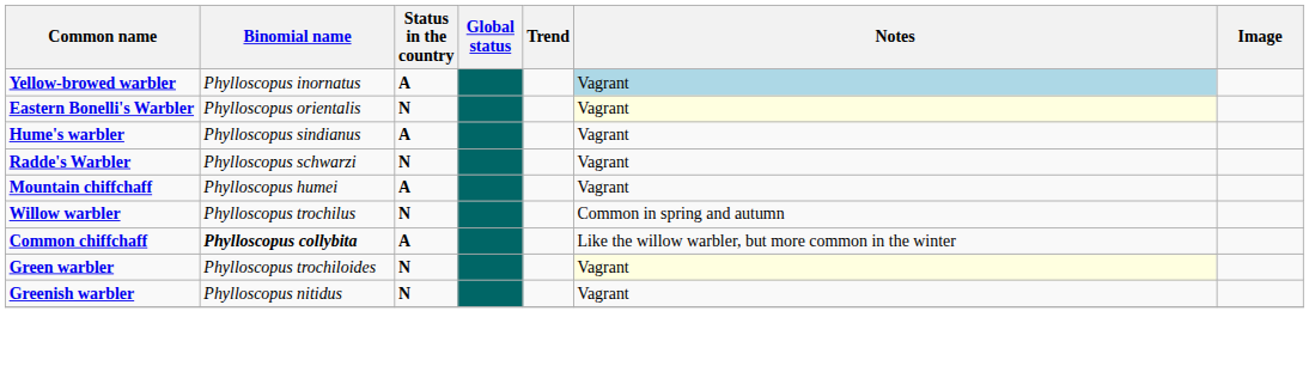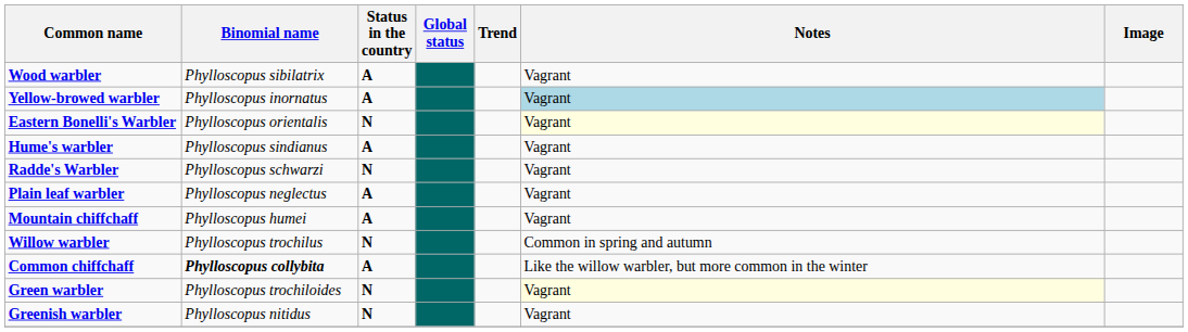+ row: Wood warbler | Phylloscopus sibilatrix | A | Vagrant
+ row: Plain leaf warbler | Phylloscopus neglectus | A | Vagrant
